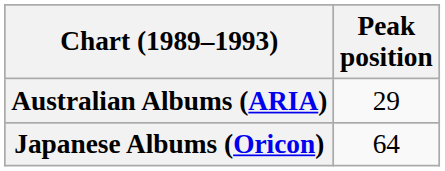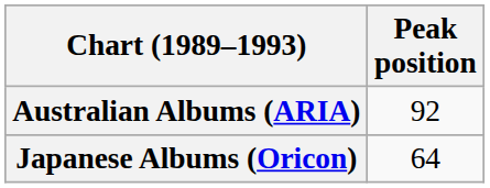Australian Albums (ARIA) | Peak position: 29 -> 92
